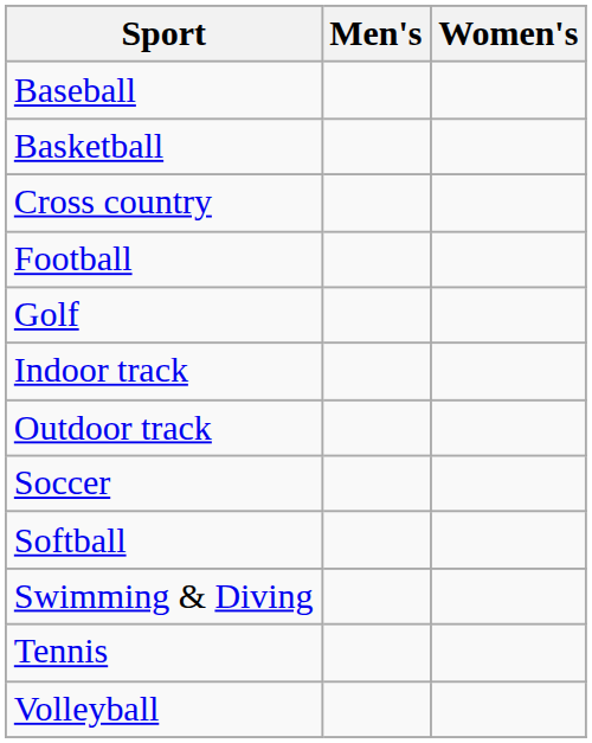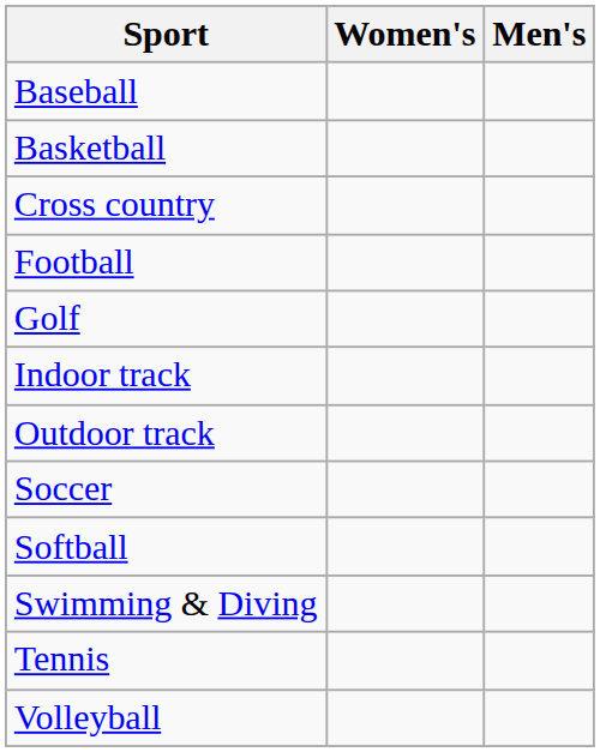columns swapped: Men's <-> Women's
